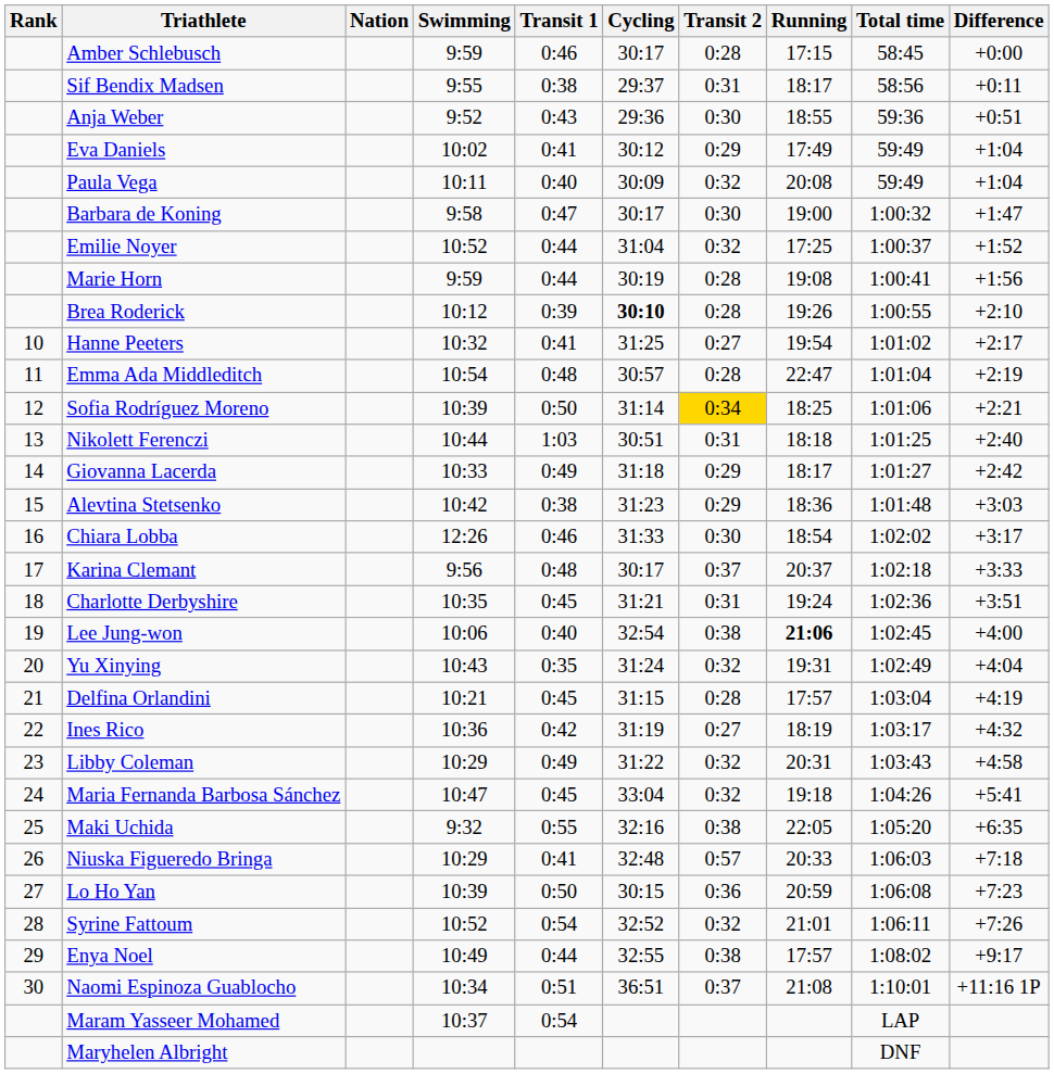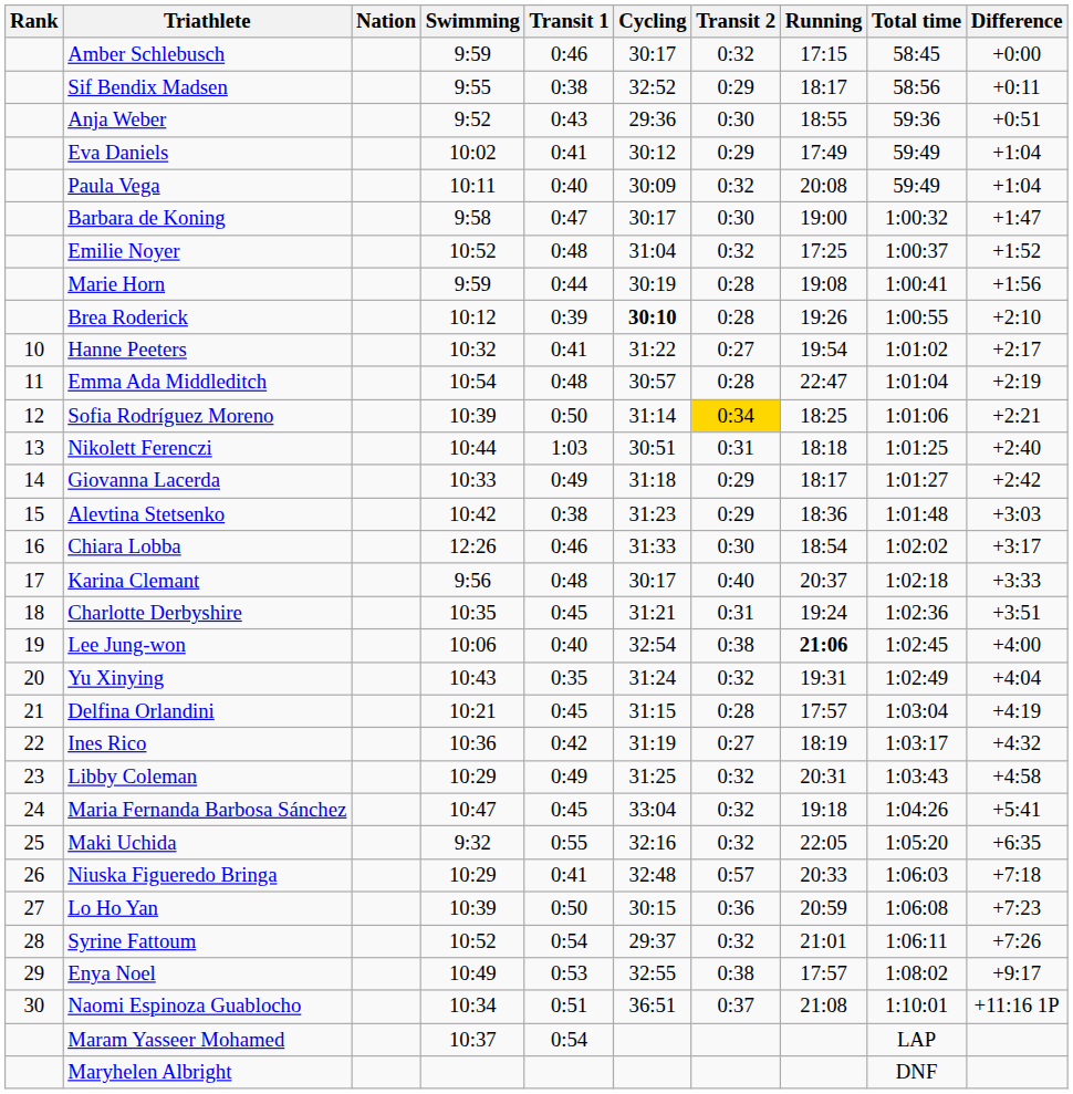Amber Schlebusch | Transit 2: 0:28 -> 0:32
Sif Bendix Madsen | Cycling: 29:37 -> 32:52
Sif Bendix Madsen | Transit 2: 0:31 -> 0:29
Emilie Noyer | Transit 1: 0:44 -> 0:48
Hanne Peeters | Cycling: 31:25 -> 31:22
Karina Clemant | Transit 2: 0:37 -> 0:40
Libby Coleman | Cycling: 31:22 -> 31:25
Maki Uchida | Transit 2: 0:38 -> 0:32
Syrine Fattoum | Cycling: 32:52 -> 29:37
Enya Noel | Transit 1: 0:44 -> 0:53
